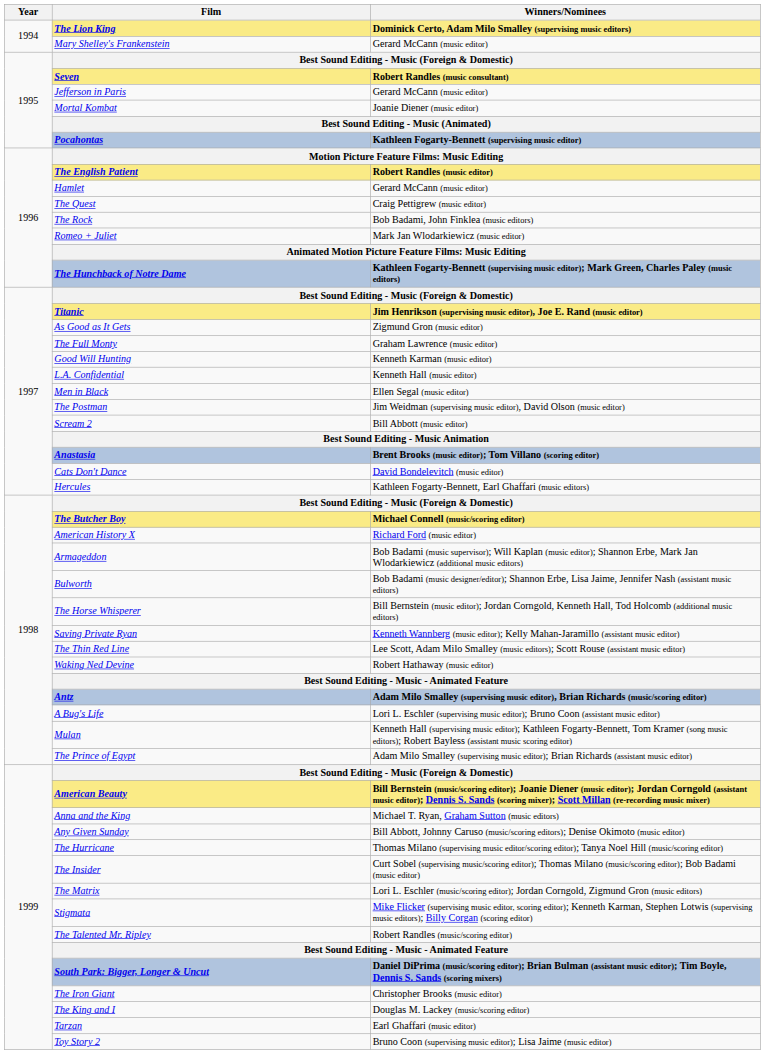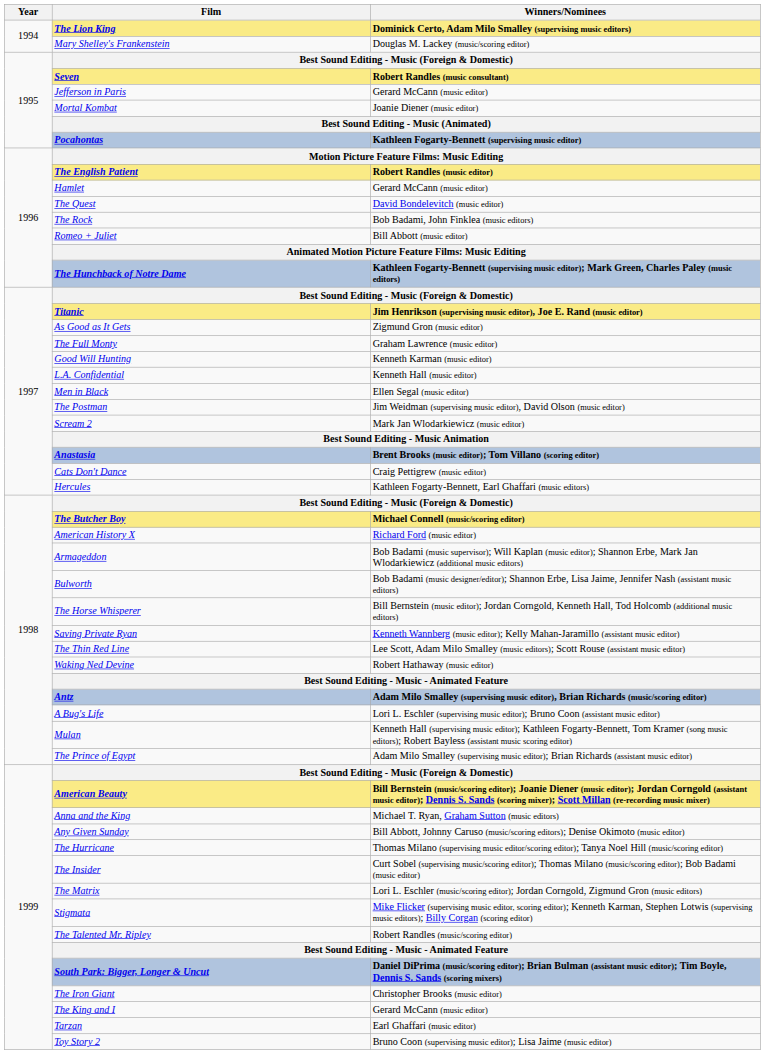Mary Shelley's Frankenstein | Winners/Nominees: Gerard McCann (music editor) -> Douglas M. Lackey (music/scoring editor)
The Quest | Winners/Nominees: Craig Pettigrew (music editor) -> David Bondelevitch (music editor)
Romeo + Juliet | Winners/Nominees: Mark Jan Wlodarkiewicz (music editor) -> Bill Abbott (music editor)
Scream 2 | Winners/Nominees: Bill Abbott (music editor) -> Mark Jan Wlodarkiewicz (music editor)
Cats Don't Dance | Winners/Nominees: David Bondelevitch (music editor) -> Craig Pettigrew (music editor)
The King and I | Winners/Nominees: Douglas M. Lackey (music/scoring editor) -> Gerard McCann (music editor)
